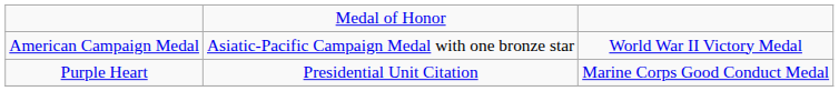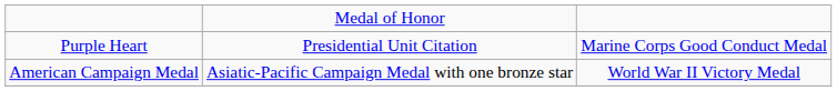rows swapped: Purple Heart <-> American Campaign Medal
